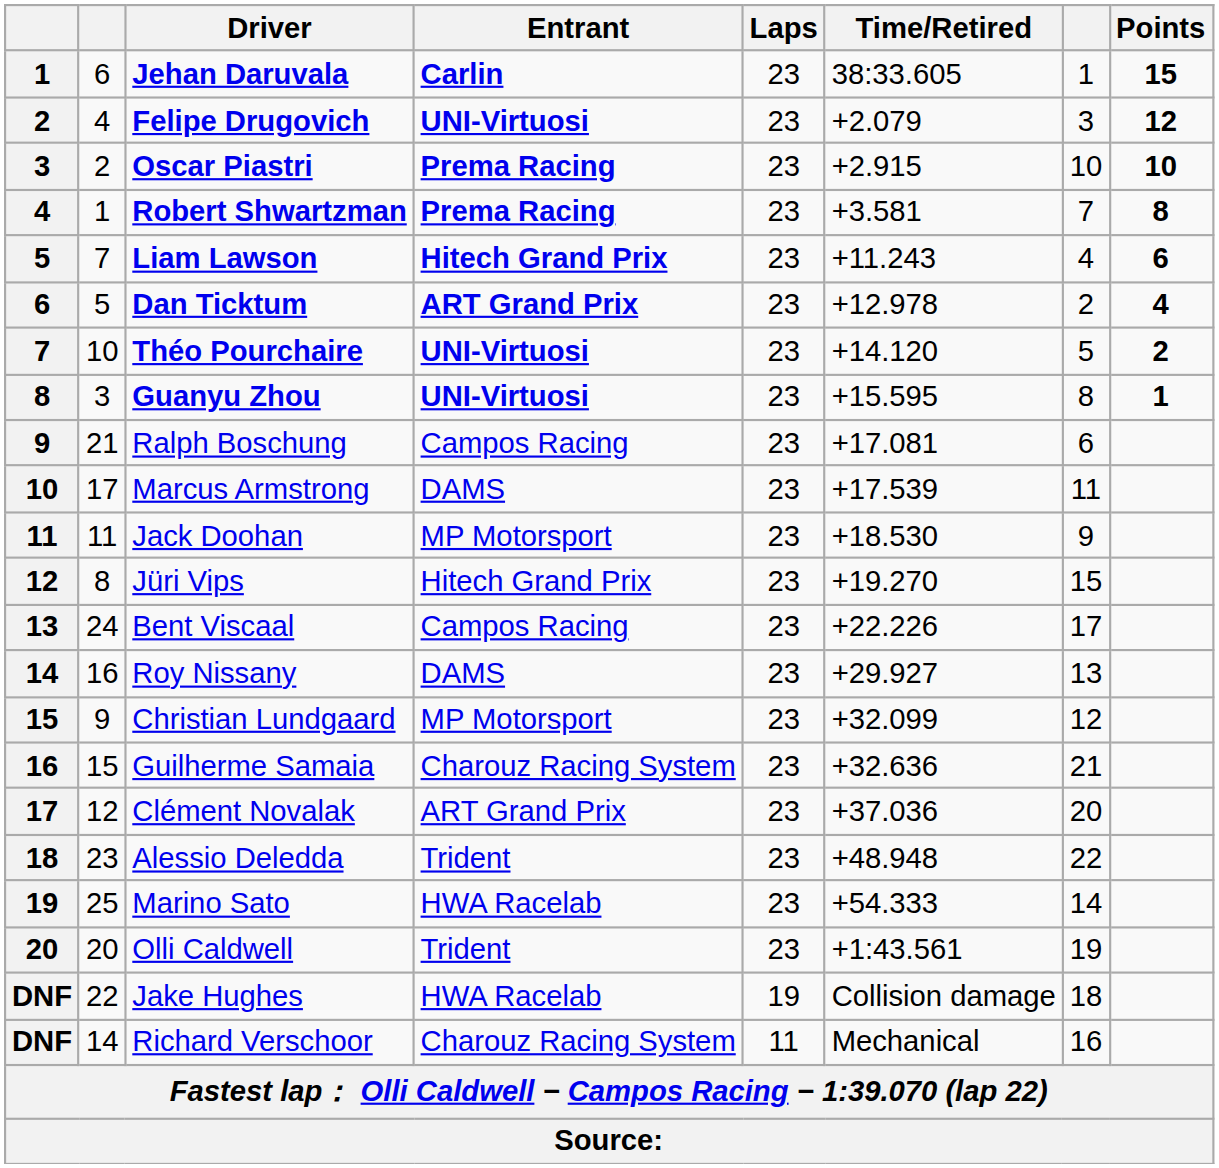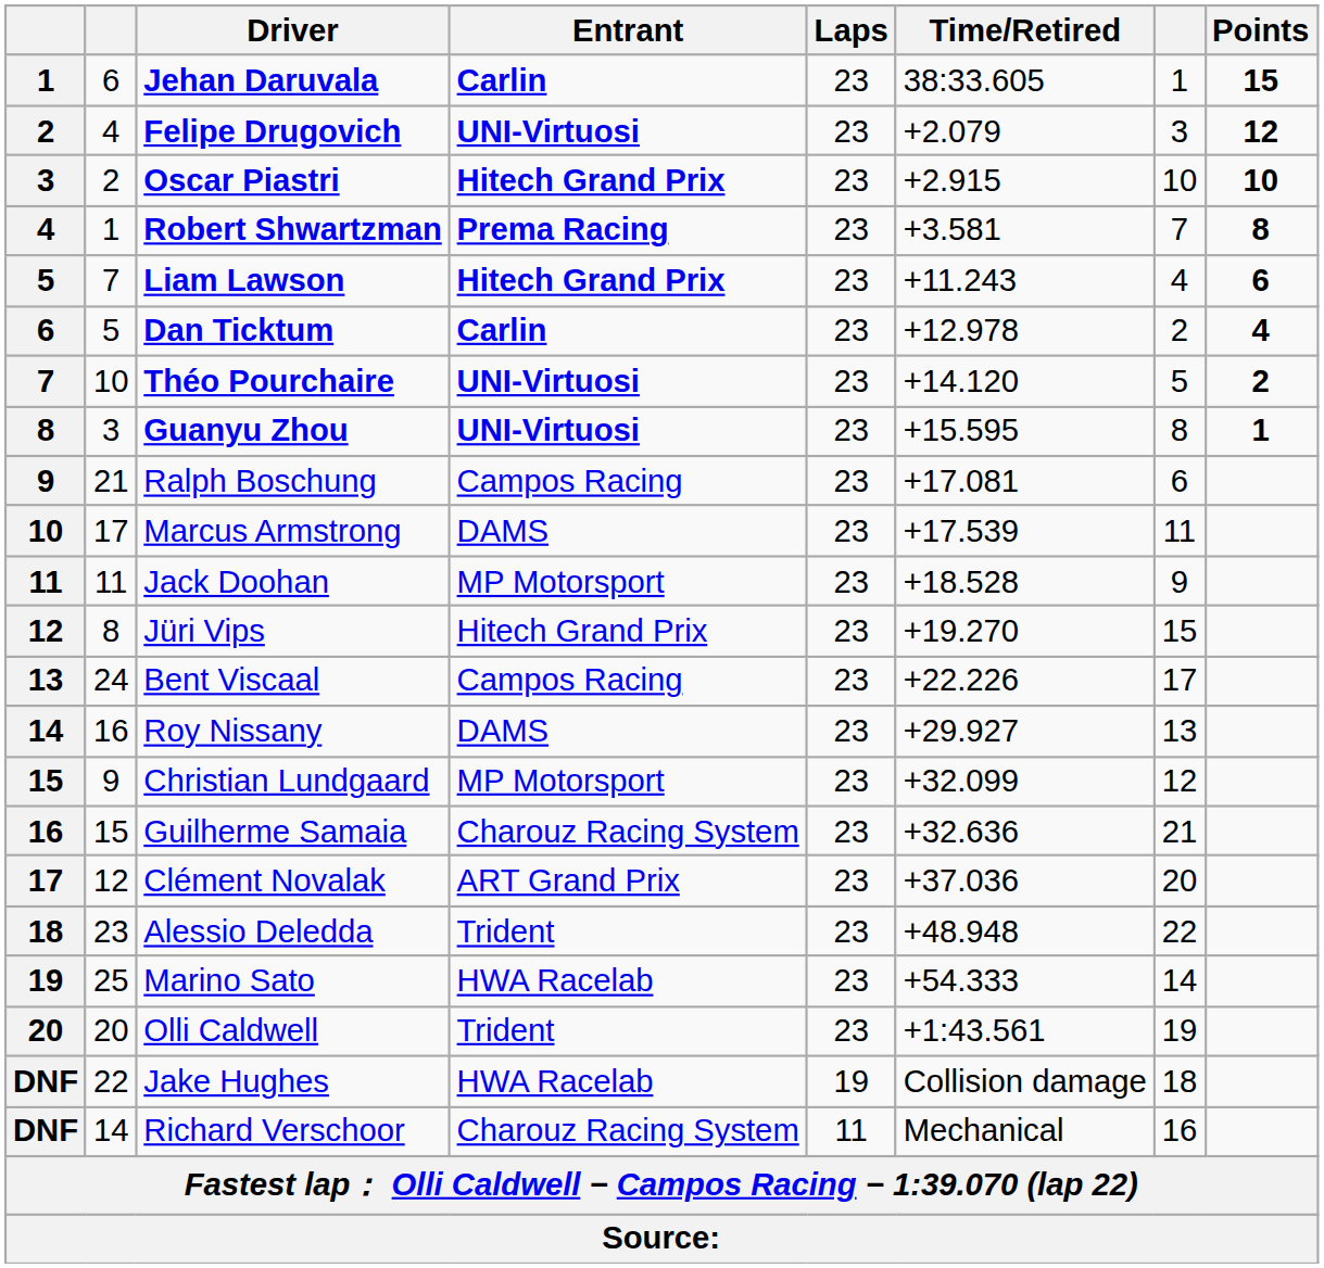Oscar Piastri | Entrant: Prema Racing -> Hitech Grand Prix
Dan Ticktum | Entrant: ART Grand Prix -> Carlin
Jack Doohan | Time/Retired: +18.530 -> +18.528
